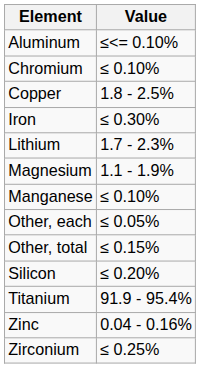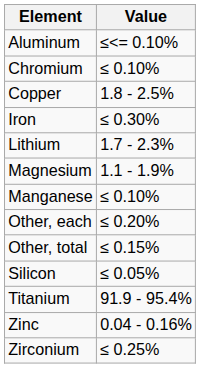Other, each | Value: ≤ 0.05% -> ≤ 0.20%
Silicon | Value: ≤ 0.20% -> ≤ 0.05%
